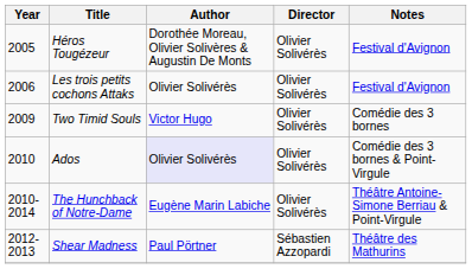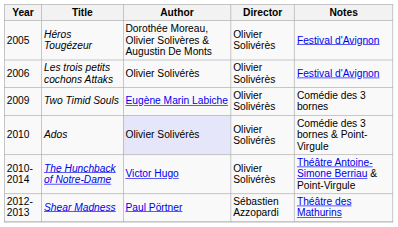Two Timid Souls | Author: Victor Hugo -> Eugène Marin Labiche
The Hunchback of Notre-Dame | Author: Eugène Marin Labiche -> Victor Hugo
